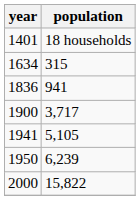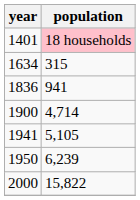1401 | population: no background -> pink background
1900 | population: 3,717 -> 4,714
